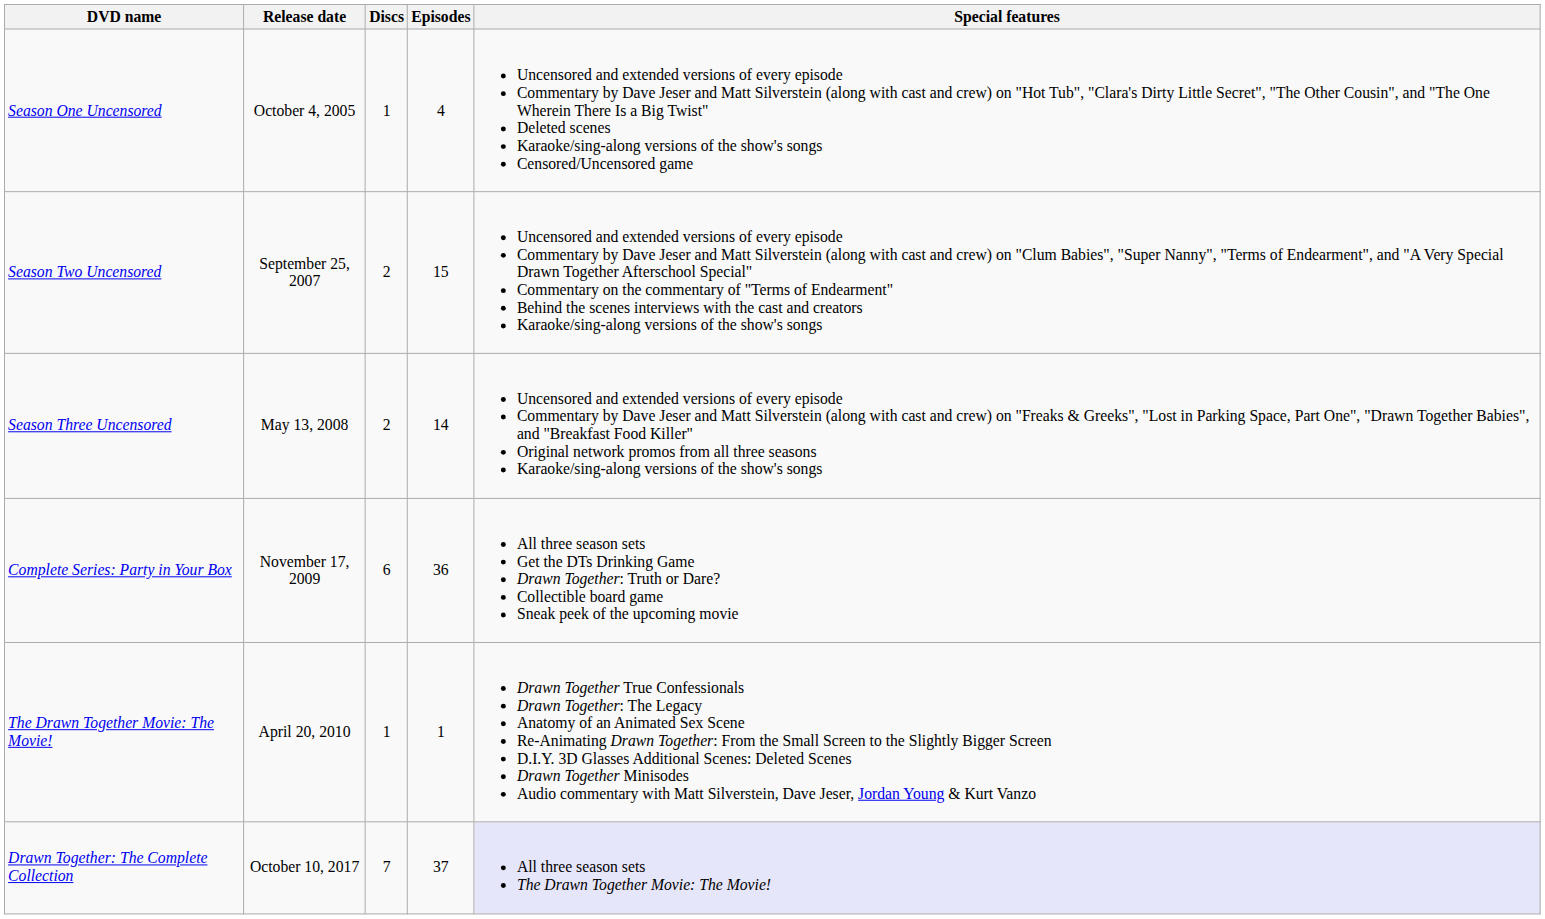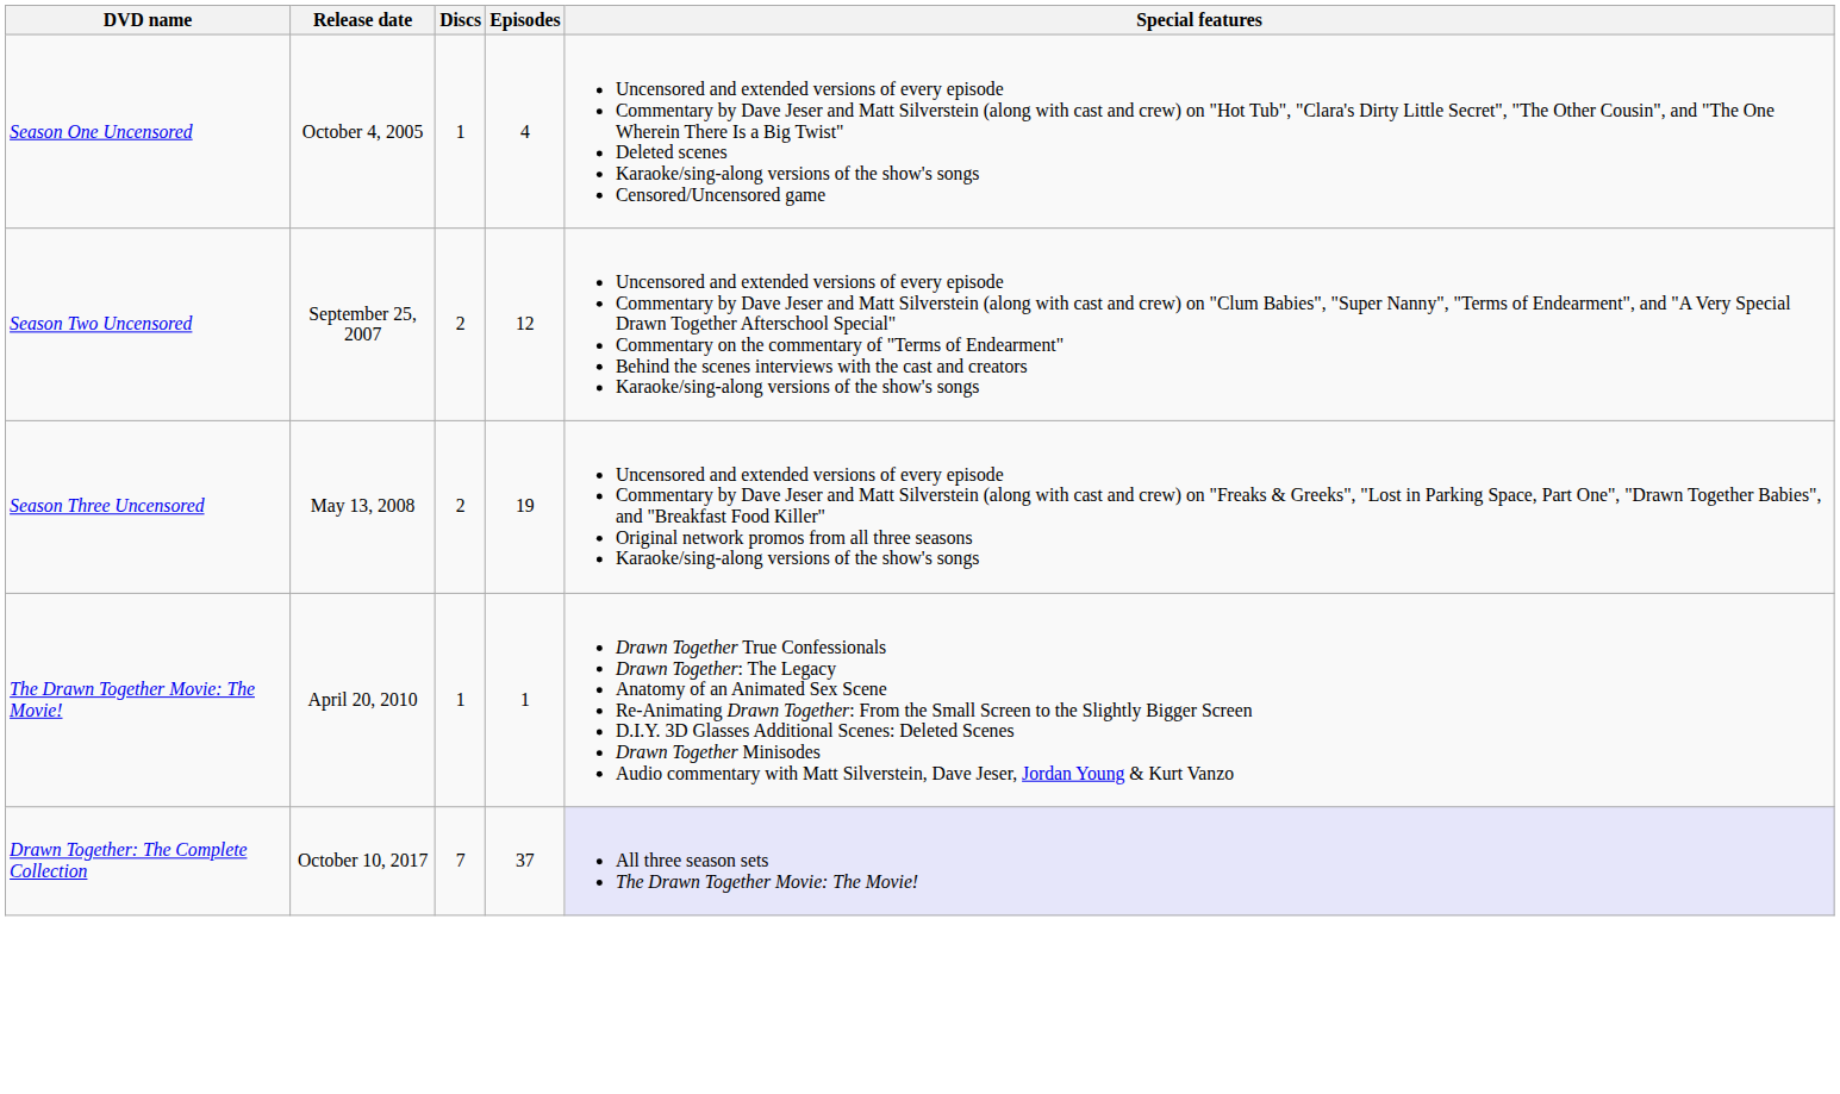Season Two Uncensored | Episodes: 15 -> 12
Season Three Uncensored | Episodes: 14 -> 19
- row: Complete Series: Party in Your Box | November 17, 2009 | 6 | 36 | All three season sets Get the DTs Drinking Game Drawn Together: Truth or Dare? Collectible board game Sneak peek of the upcoming movie
